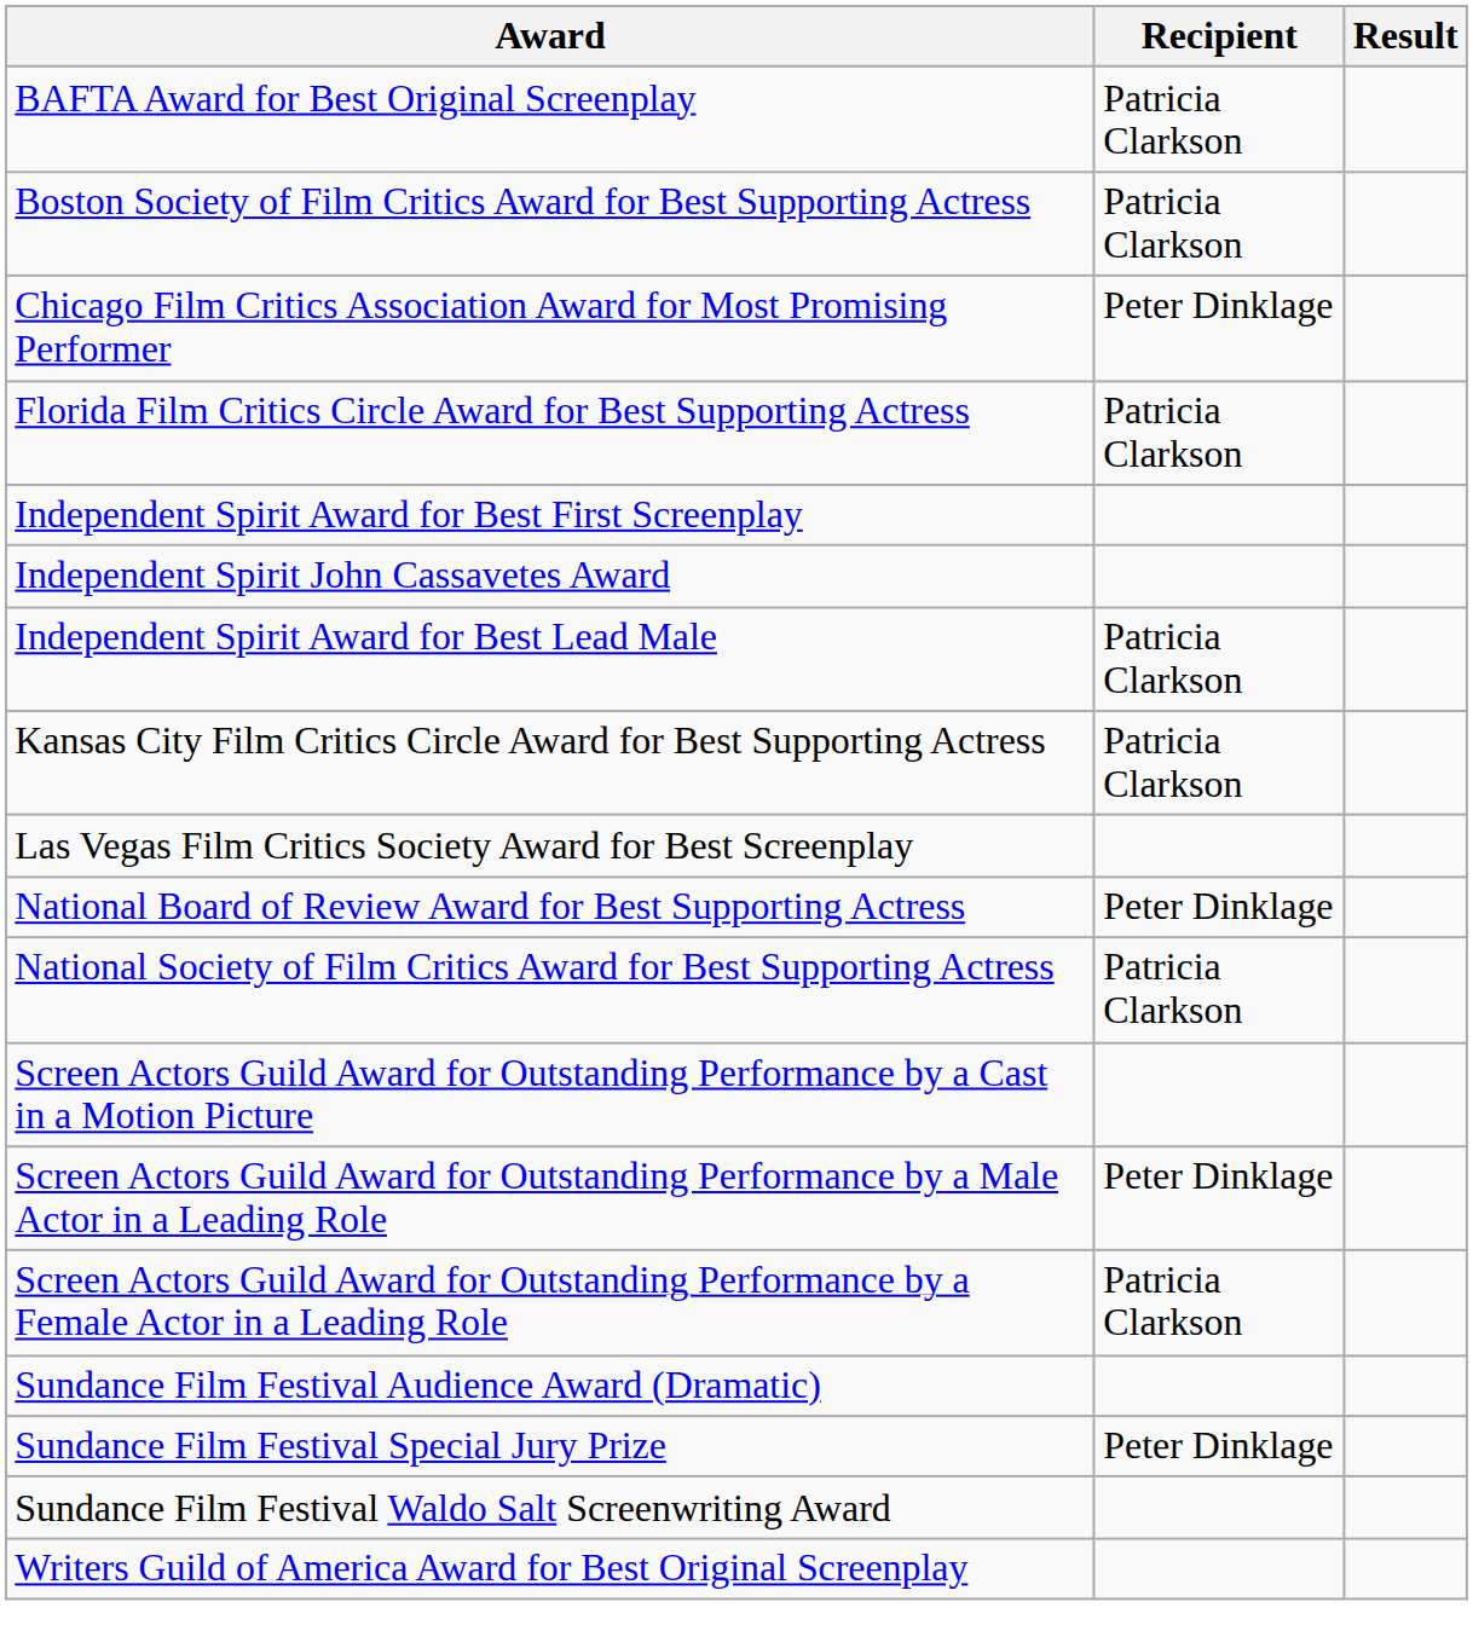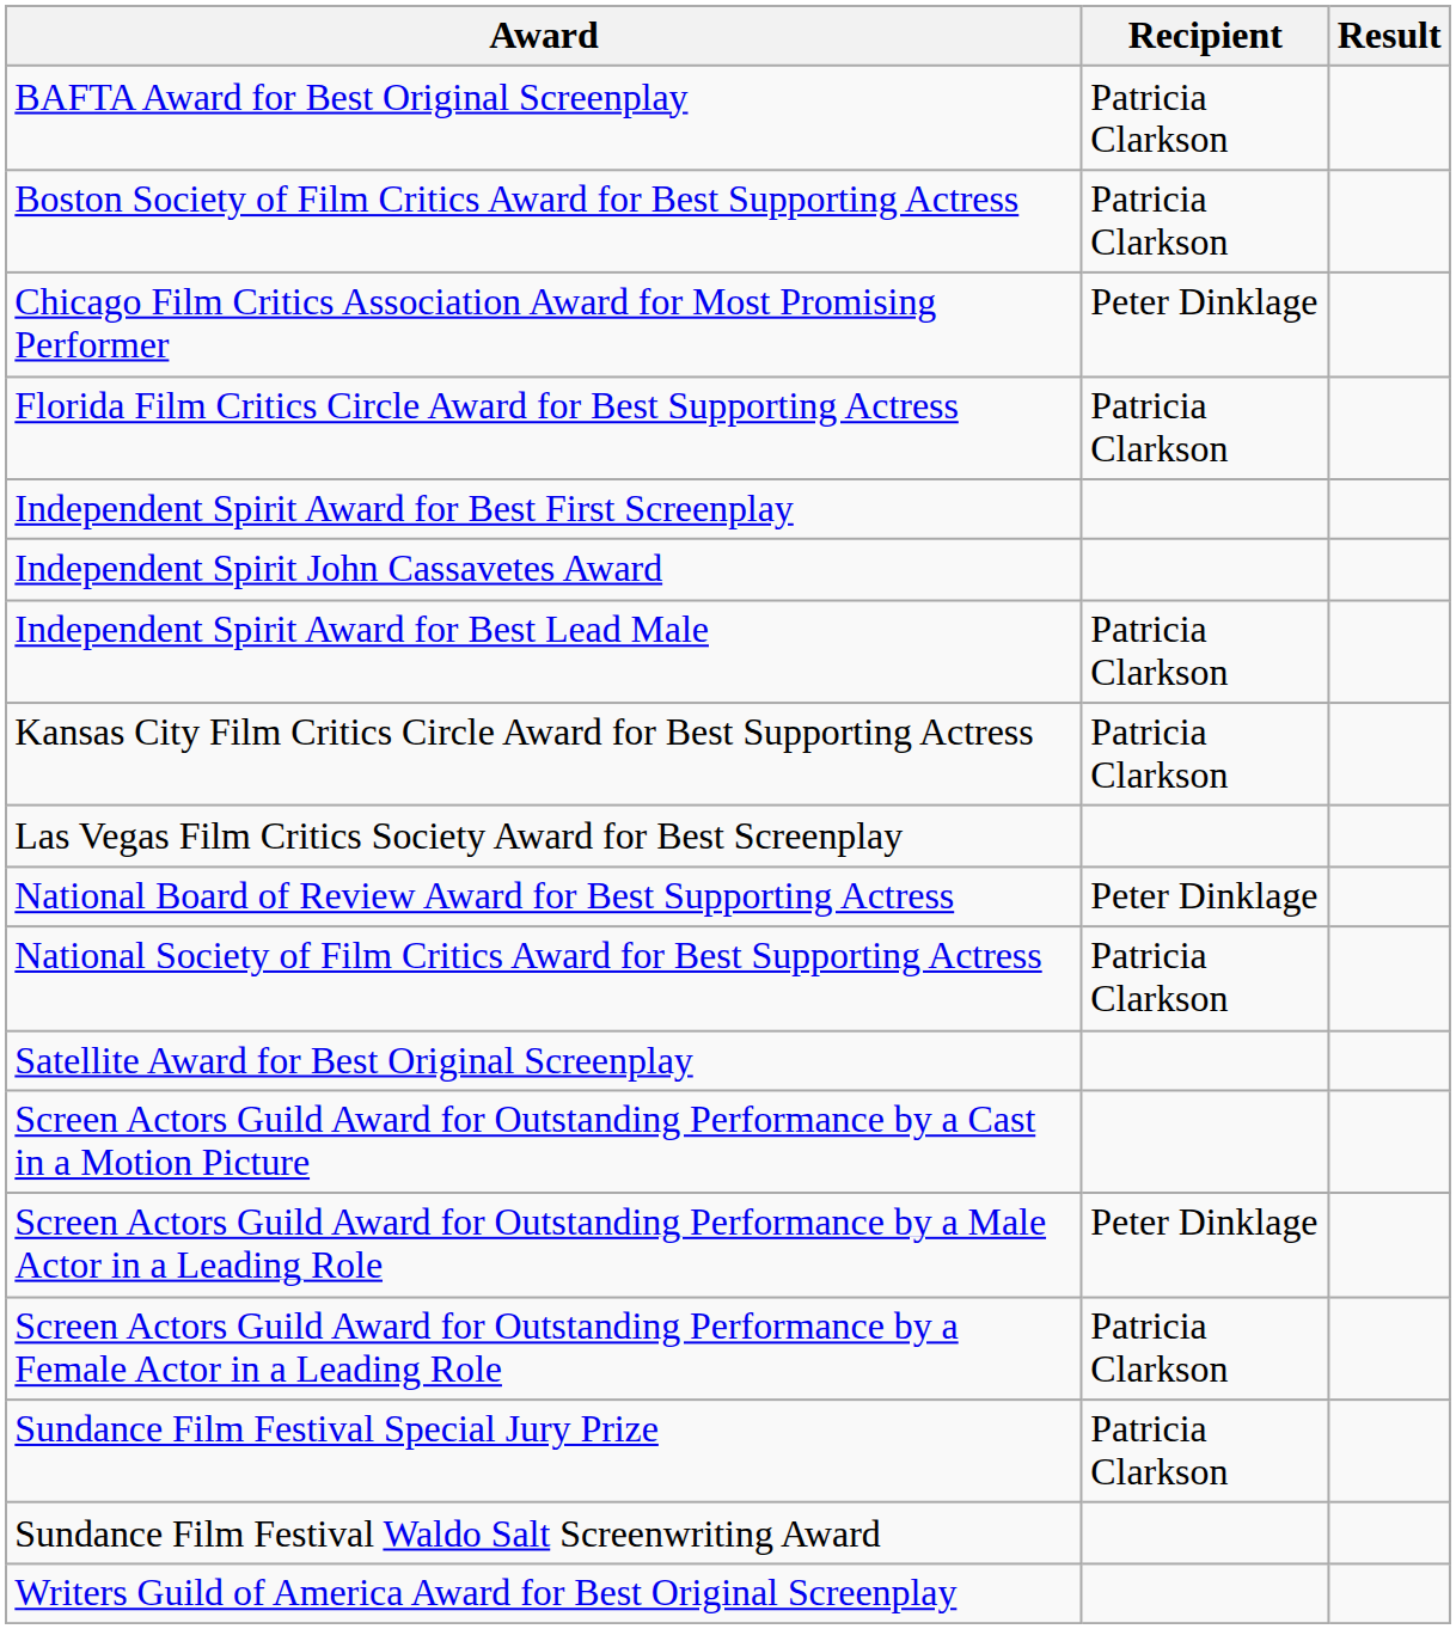+ row: Satellite Award for Best Original Screenplay
- row: Sundance Film Festival Audience Award (Dramatic)
Sundance Film Festival Special Jury Prize | Recipient: Peter Dinklage -> Patricia Clarkson
